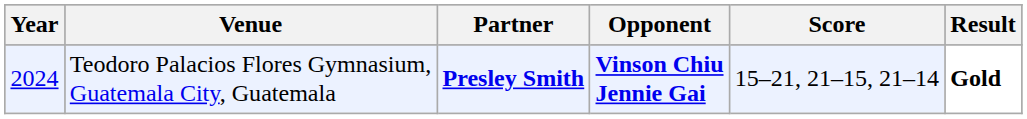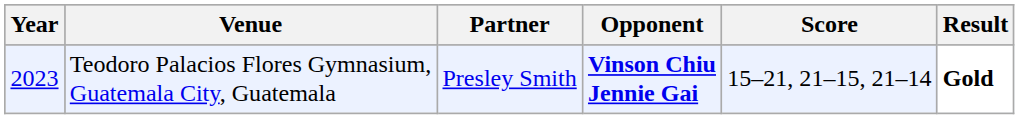Teodoro Palacios Flores Gymnasium, Guatemala City, Guatemala | Year: 2024 -> 2023
Teodoro Palacios Flores Gymnasium, Guatemala City, Guatemala | Partner: bold -> normal
